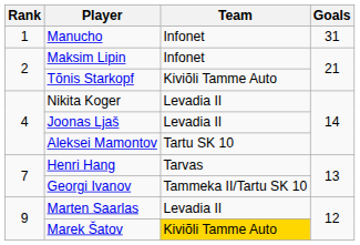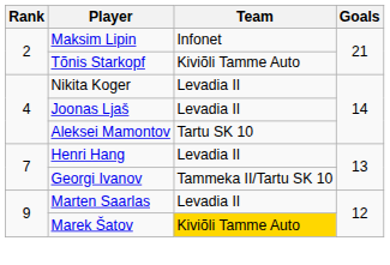- row: 1 | Manucho | Infonet | 31
Henri Hang | Team: Tarvas -> Levadia II
